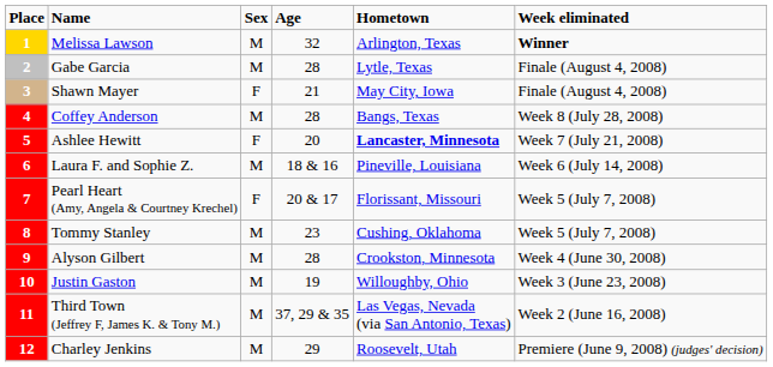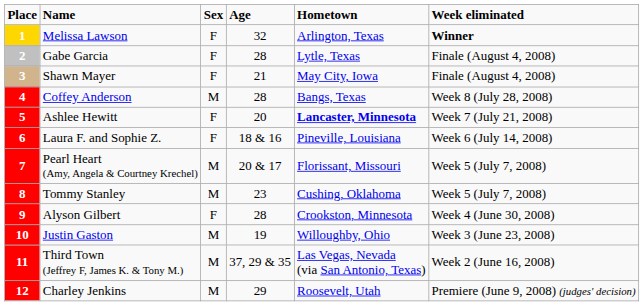Melissa Lawson | Sex: M -> F
Gabe Garcia | Sex: M -> F
Laura F. and Sophie Z. | Sex: M -> F
Pearl Heart (Amy, Angela & Courtney Krechel) | Sex: F -> M
Alyson Gilbert | Sex: M -> F
